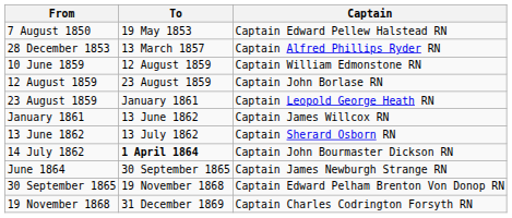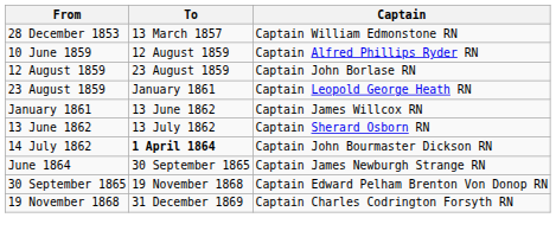- row: 7 August 1850 | 19 May 1853 | Captain Edward Pellew Halstead RN
28 December 1853 | Captain: Captain Alfred Phillips Ryder RN -> Captain William Edmonstone RN
10 June 1859 | Captain: Captain William Edmonstone RN -> Captain Alfred Phillips Ryder RN
